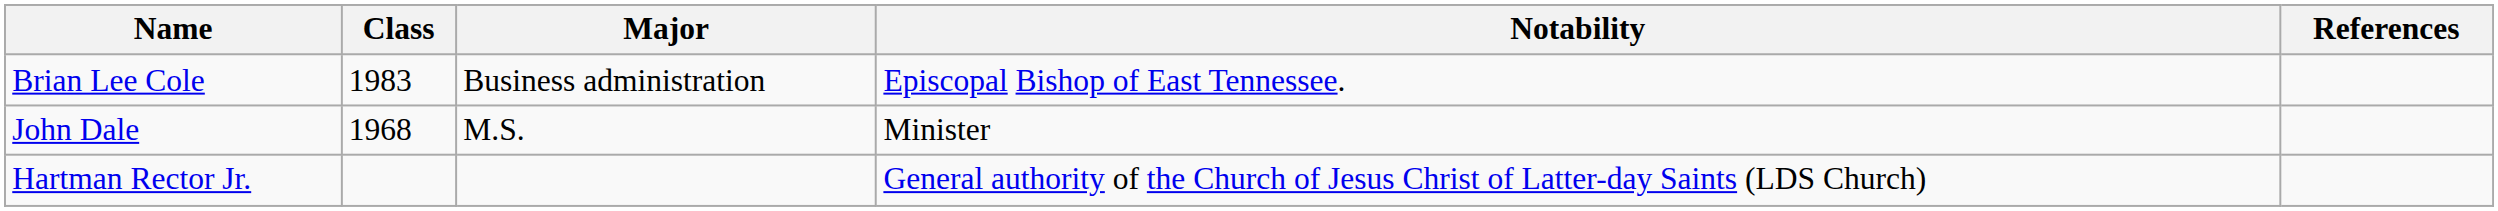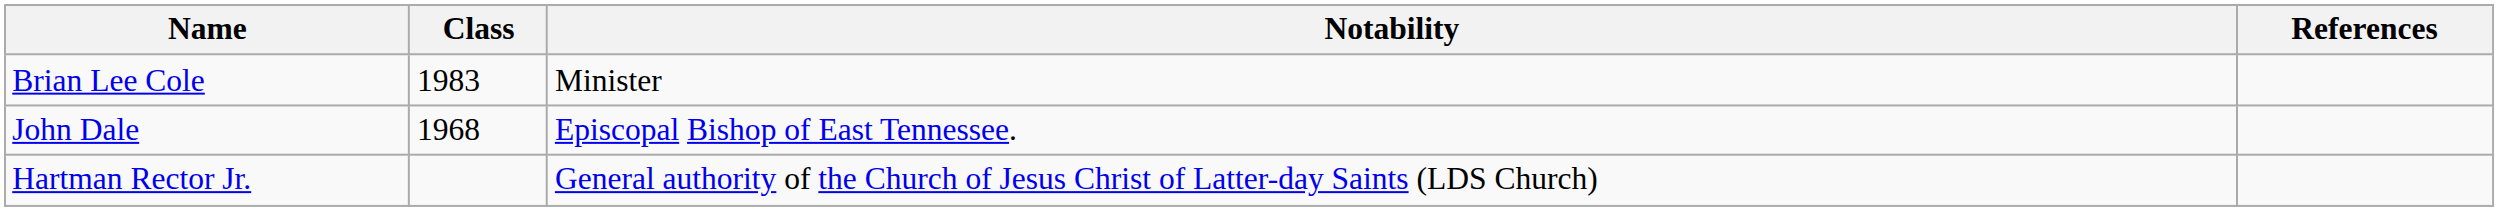- column: Major | Business administration | M.S.
Brian Lee Cole | Notability: Episcopal Bishop of East Tennessee. -> Minister
John Dale | Notability: Minister -> Episcopal Bishop of East Tennessee.
